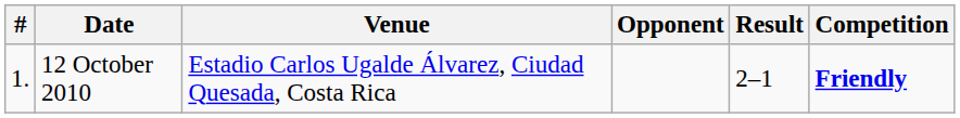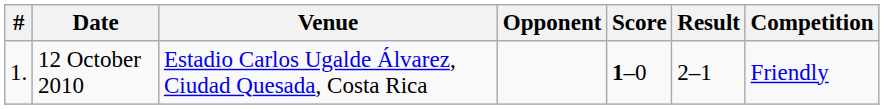+ column: Score | 1–0
12 October 2010 | Competition: bold -> normal
